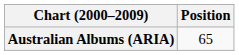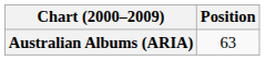Australian Albums (ARIA) | Position: 65 -> 63
